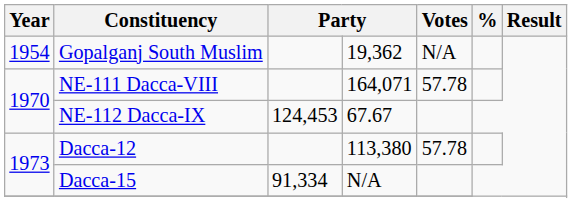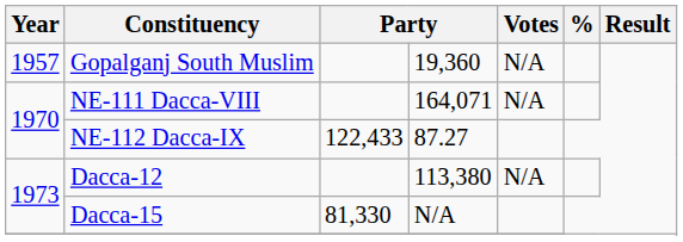Gopalganj South Muslim | Year: 1954 -> 1957
Gopalganj South Muslim | column 4: 19,362 -> 19,360
NE-111 Dacca-VIII | Votes: 57.78 -> N/A
NE-112 Dacca-IX | column 3: 124,453 -> 122,433
NE-112 Dacca-IX | column 4: 67.67 -> 87.27
Dacca-12 | Votes: 57.78 -> N/A
Dacca-15 | column 3: 91,334 -> 81,330
